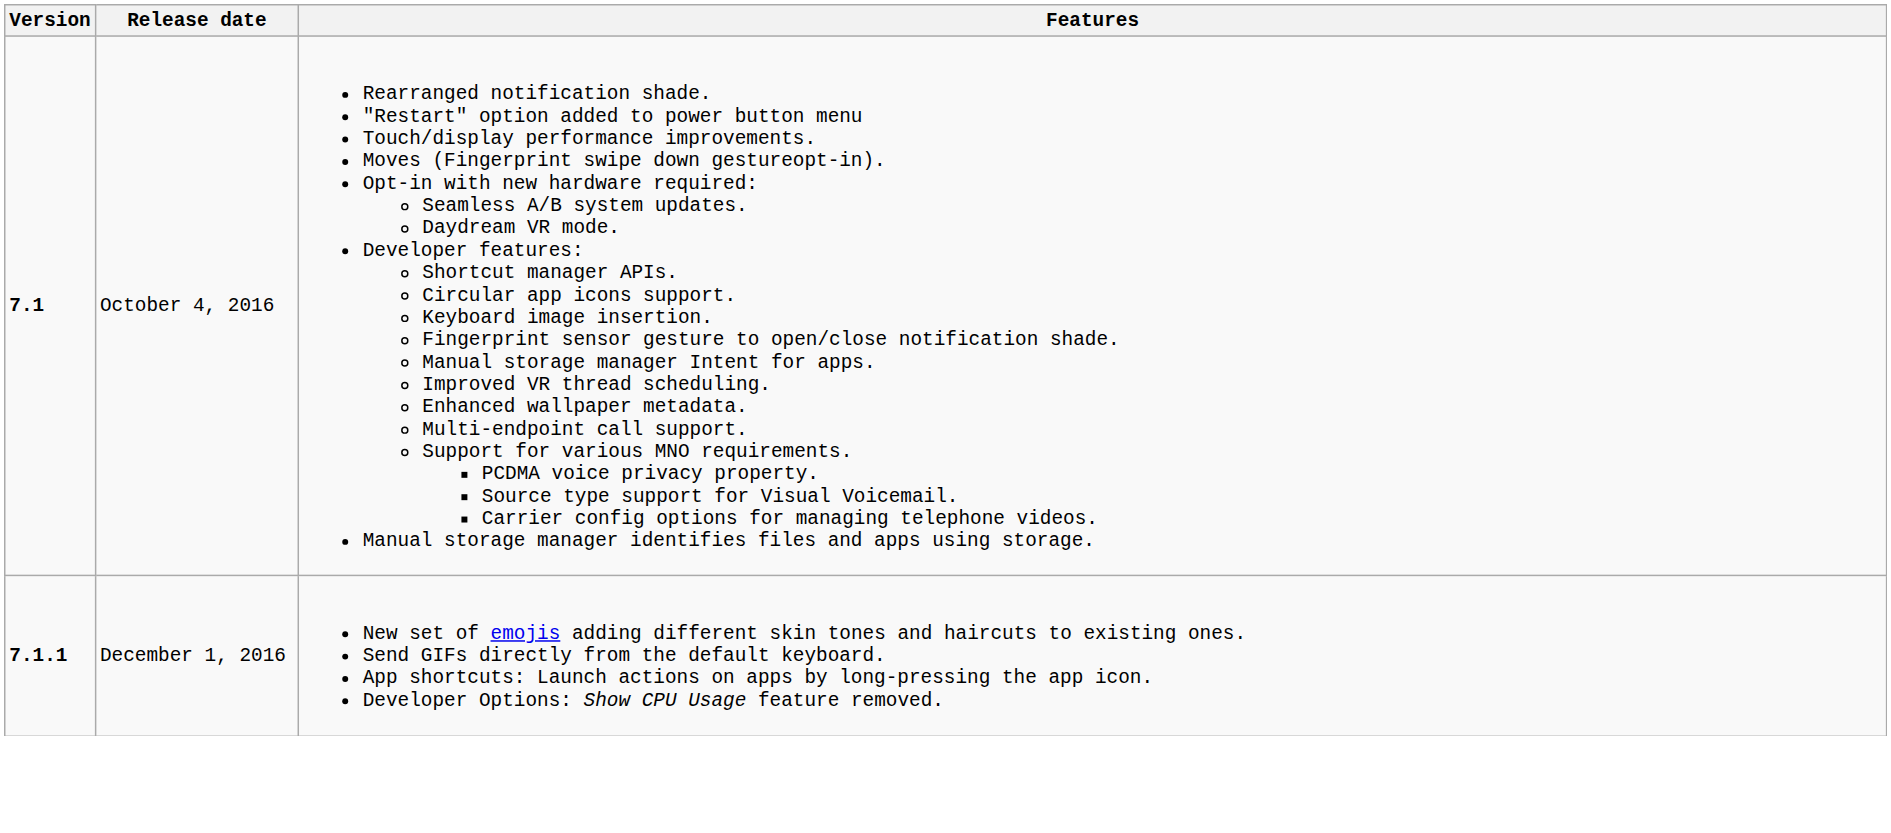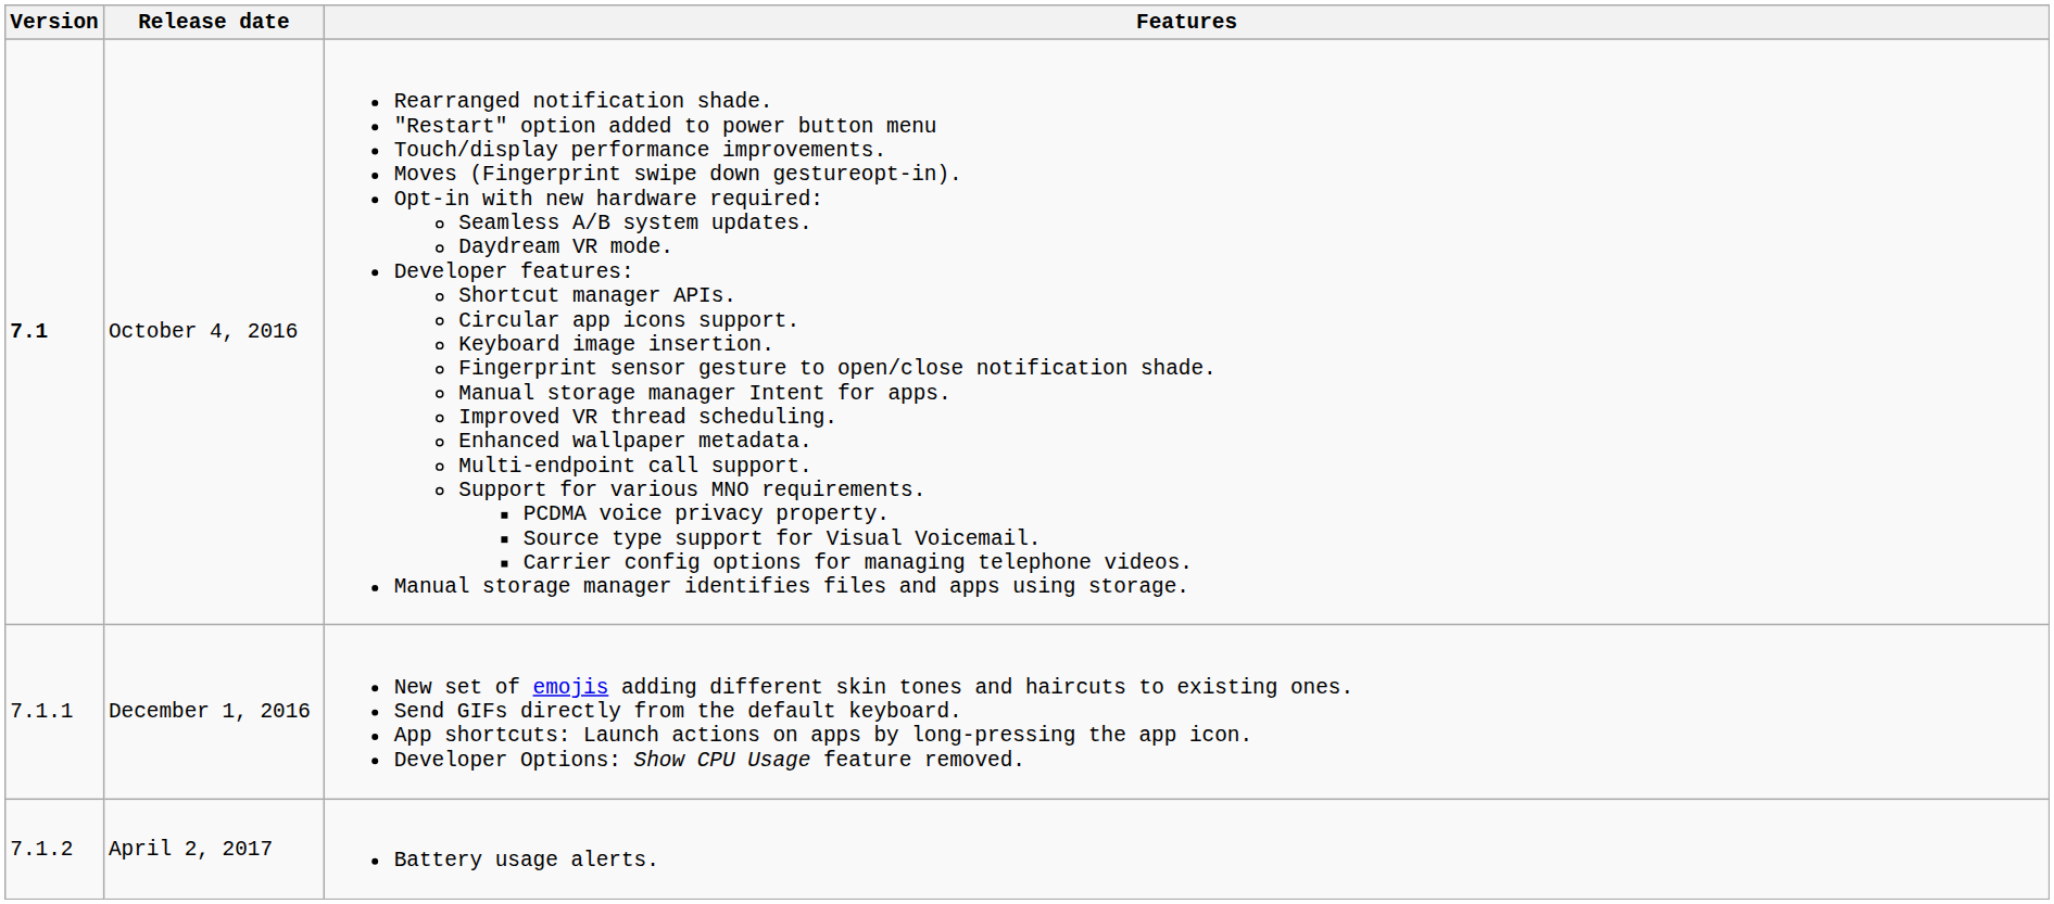December 1, 2016 | Version: bold -> normal
+ row: 7.1.2 | April 2, 2017 | Battery usage alerts.
